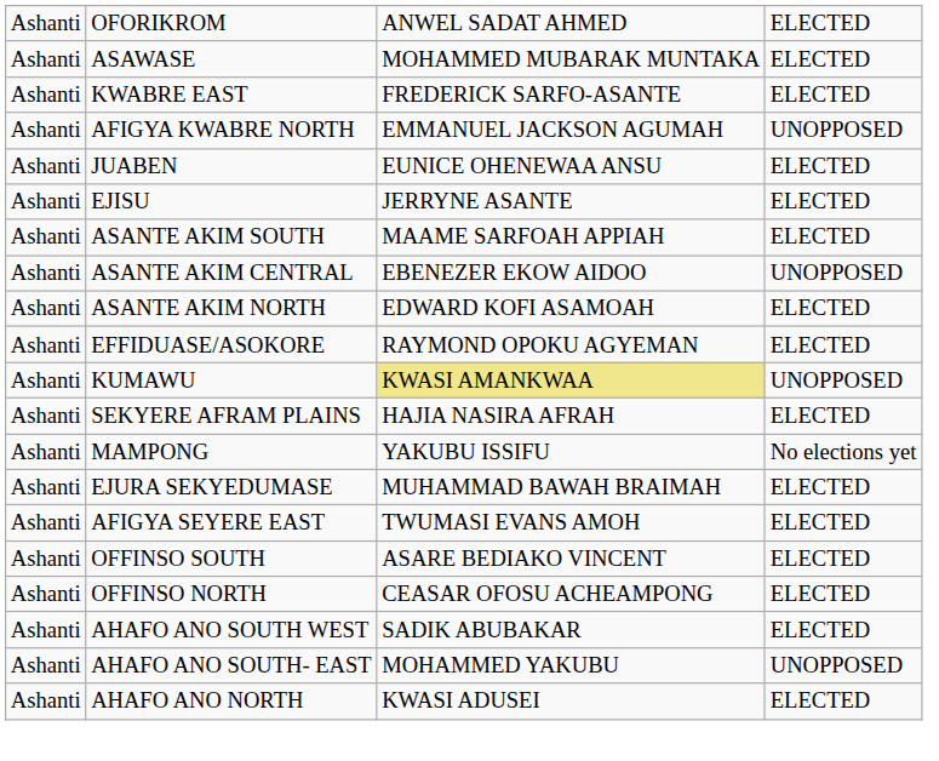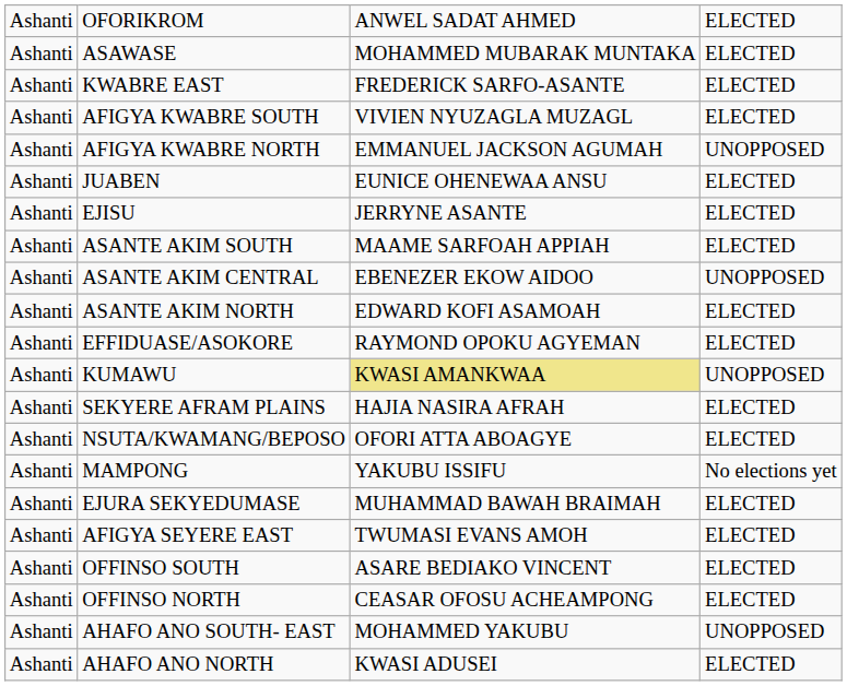+ row: Ashanti | AFIGYA KWABRE SOUTH | VIVIEN NYUZAGLA MUZAGL | ELECTED
+ row: Ashanti | NSUTA/KWAMANG/BEPOSO | OFORI ATTA ABOAGYE | ELECTED
- row: Ashanti | AHAFO ANO SOUTH WEST | SADIK ABUBAKAR | ELECTED
